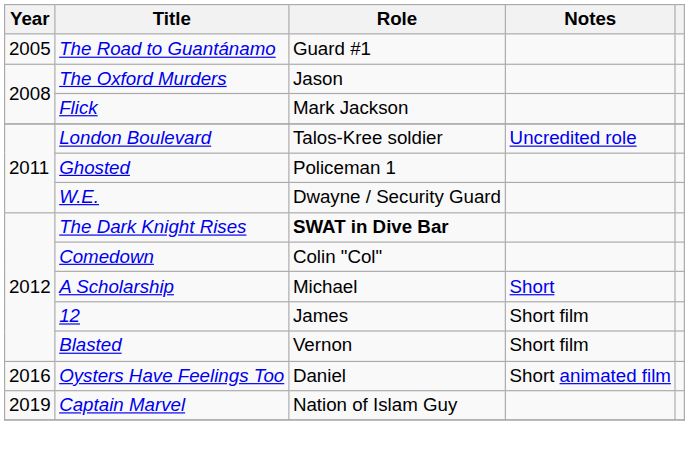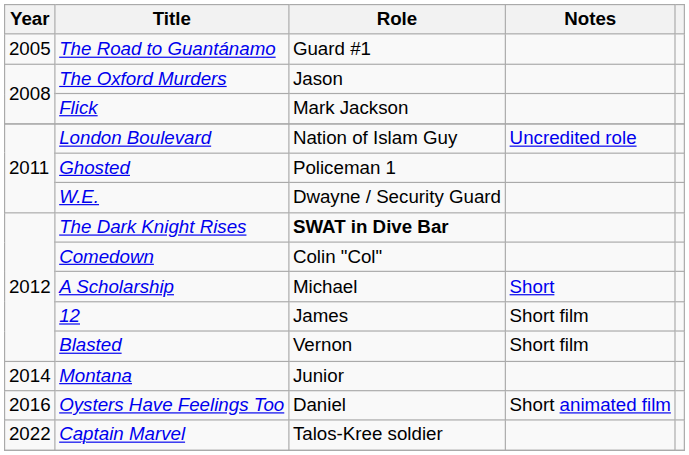London Boulevard | Role: Talos-Kree soldier -> Nation of Islam Guy
+ row: 2014 | Montana | Junior
Captain Marvel | Year: 2019 -> 2022
Captain Marvel | Role: Nation of Islam Guy -> Talos-Kree soldier
